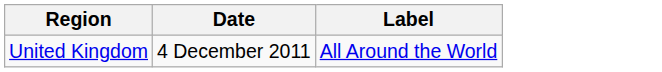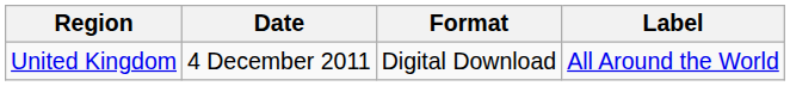+ column: Format | Digital Download
